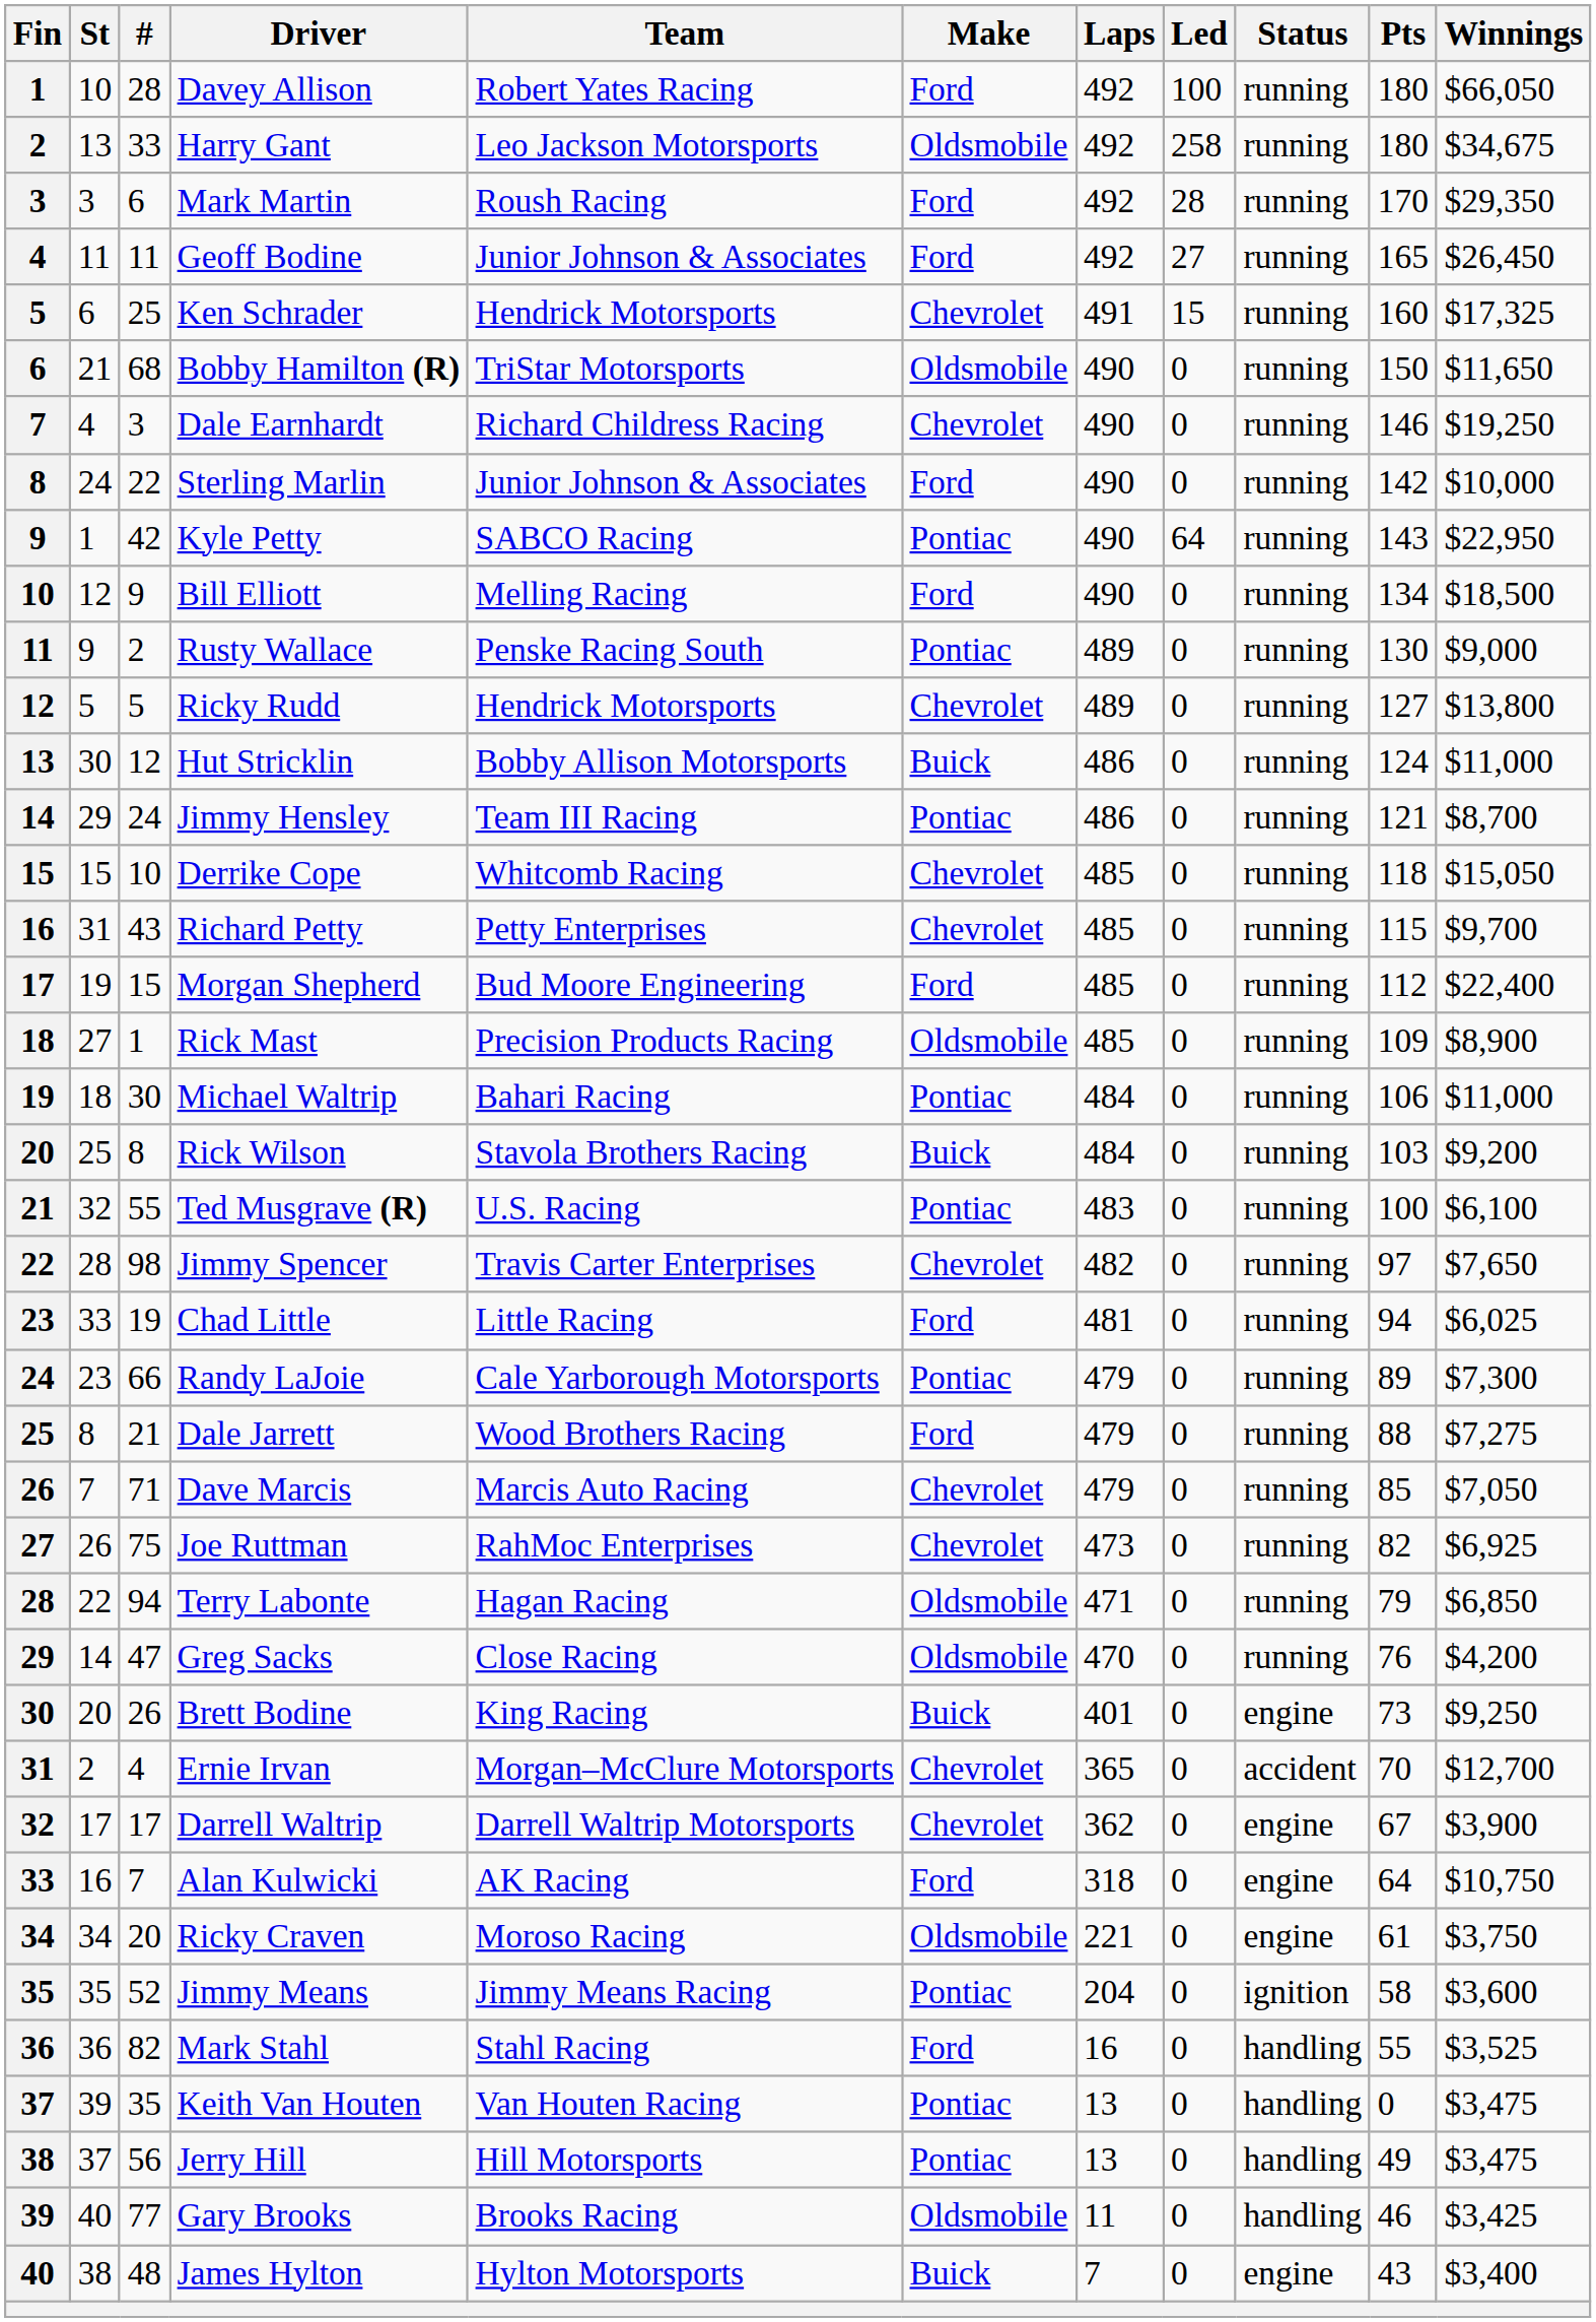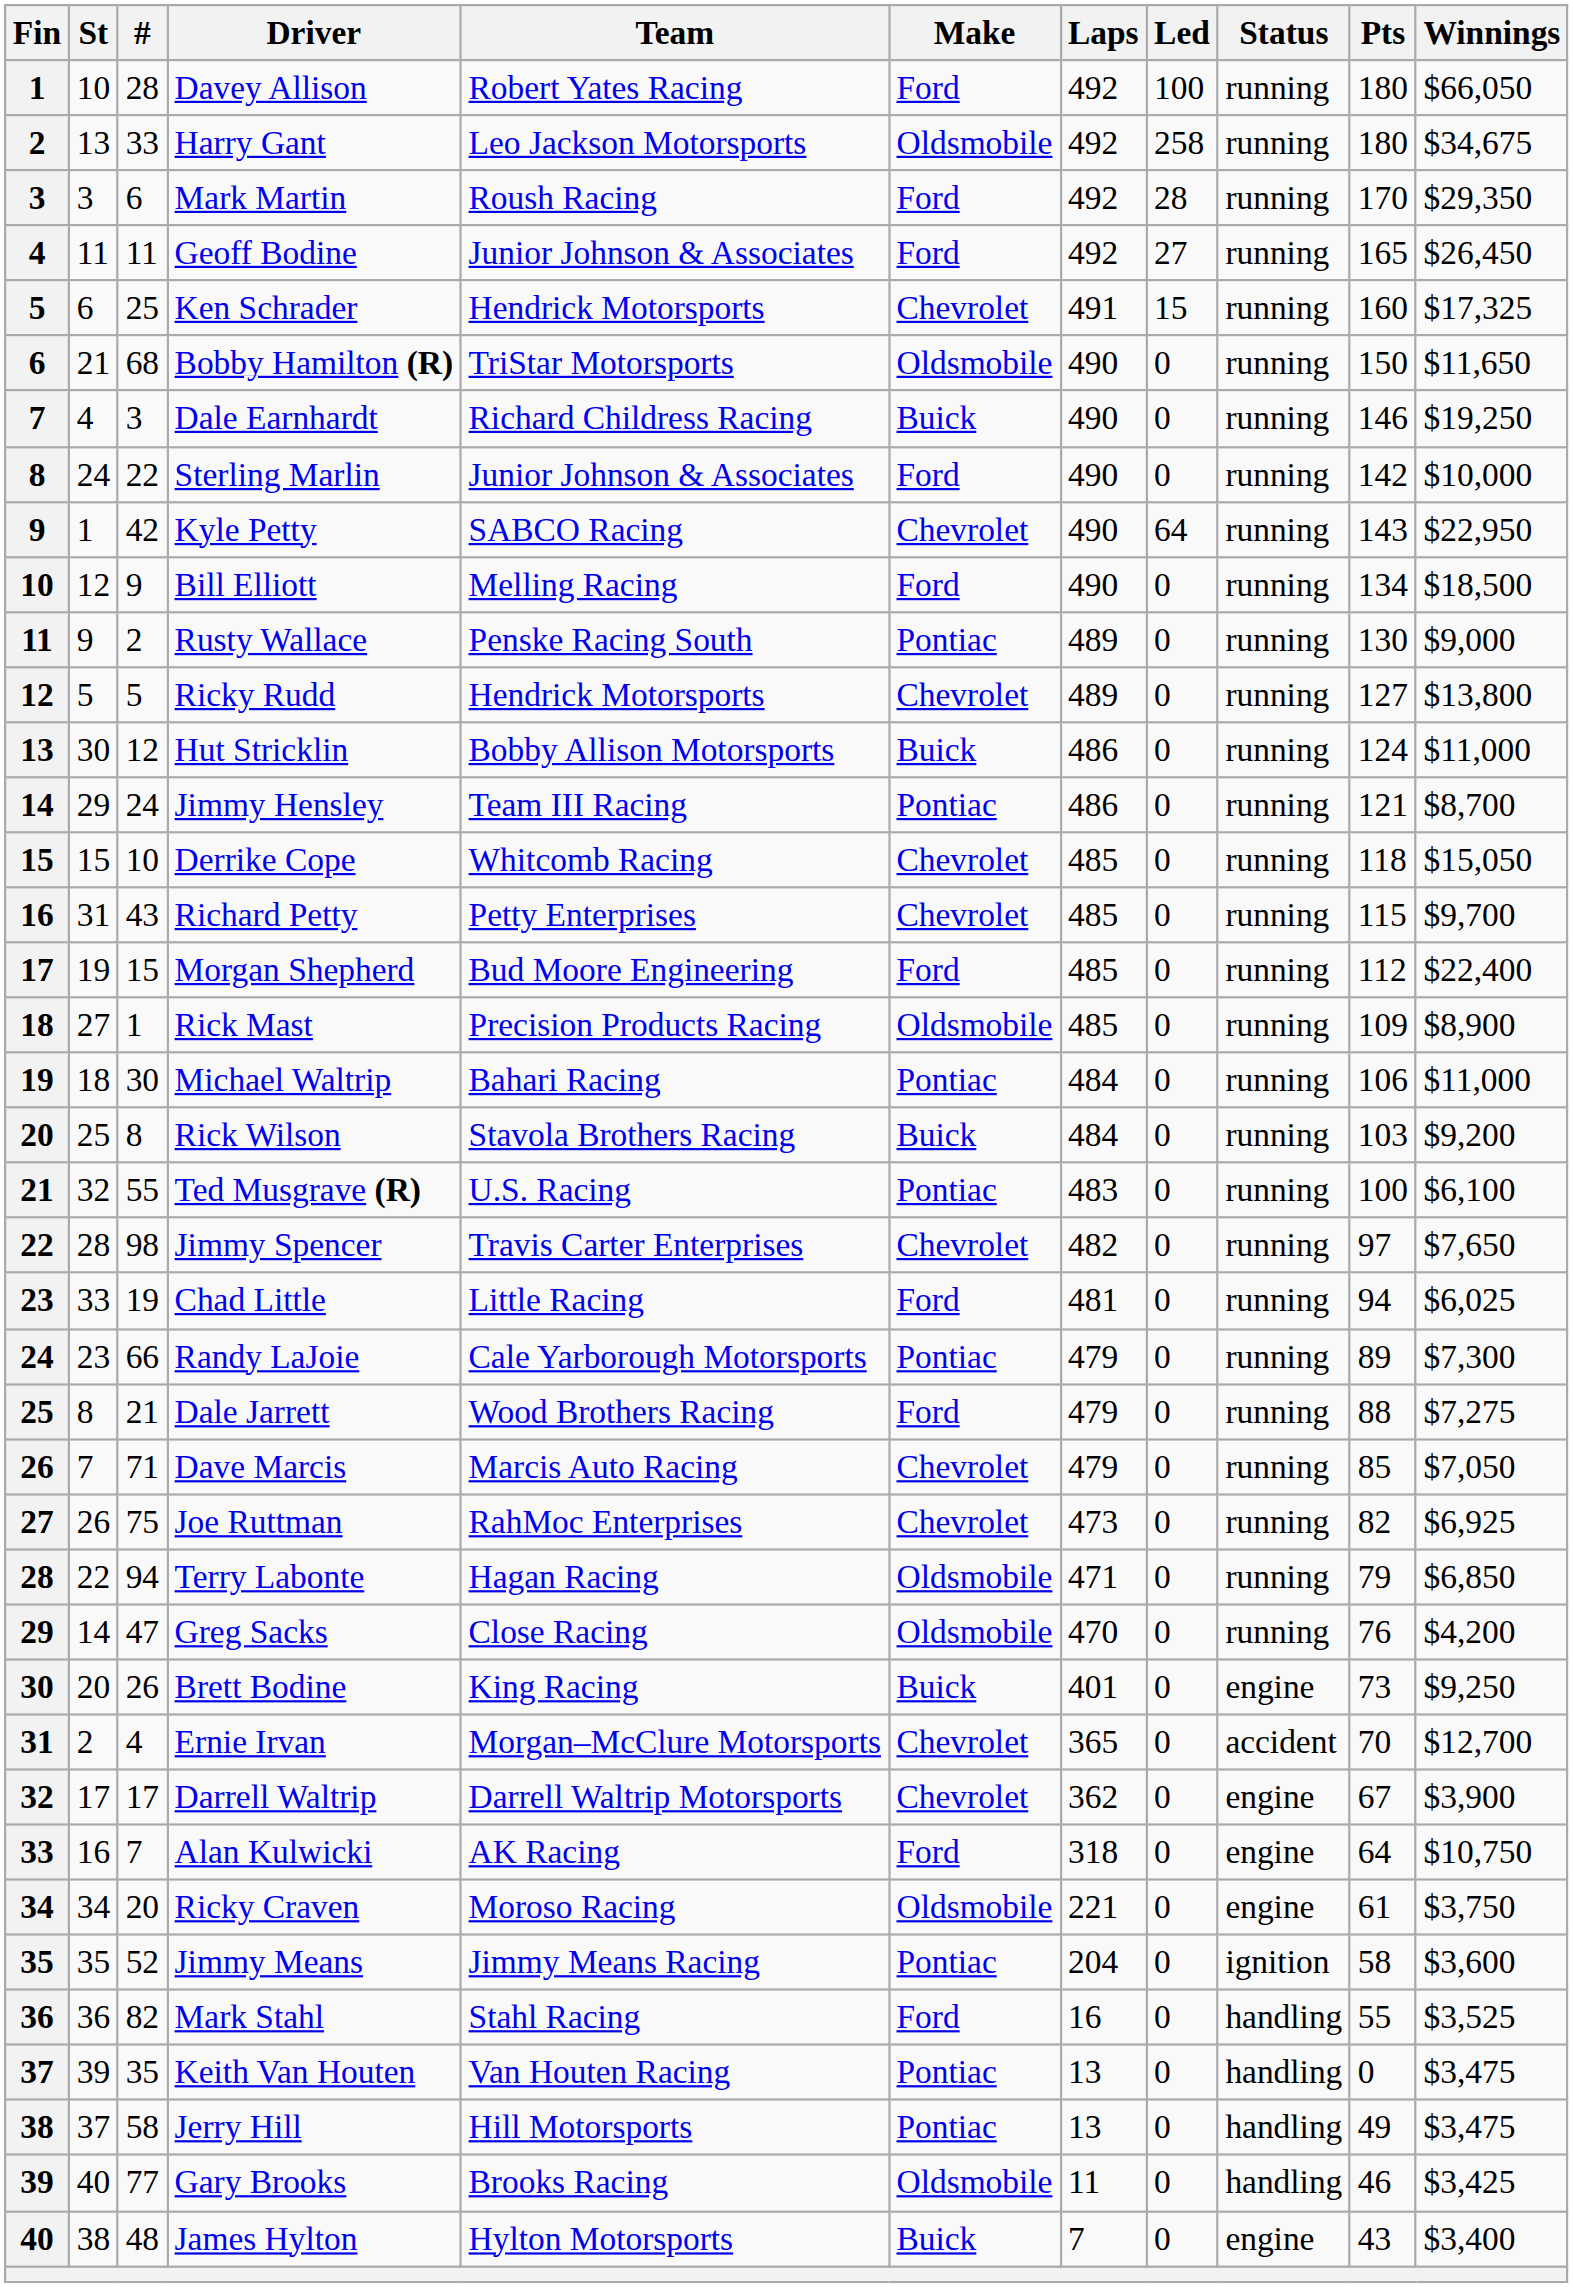Dale Earnhardt | Make: Chevrolet -> Buick
Kyle Petty | Make: Pontiac -> Chevrolet
Jerry Hill | #: 56 -> 58
